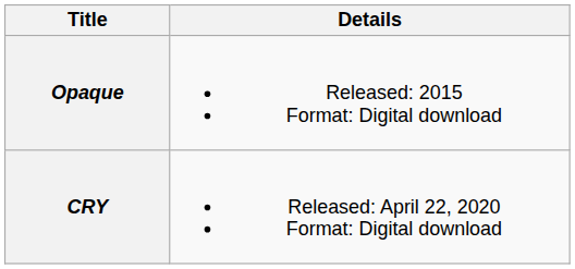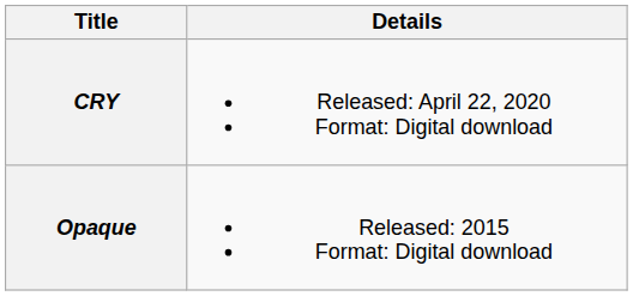rows swapped: Opaque <-> CRY
